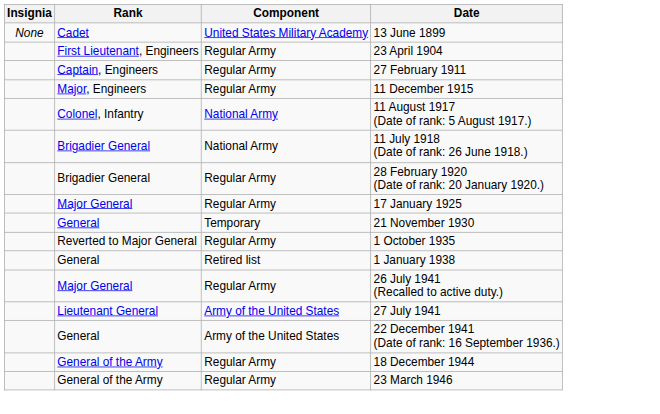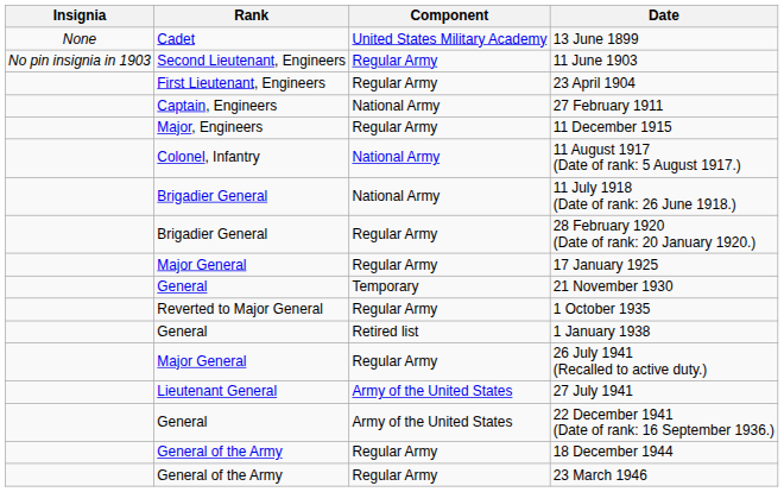+ row: No pin insignia in 1903 | Second Lieutenant, Engineers | Regular Army | 11 June 1903
27 February 1911 | Component: Regular Army -> National Army
